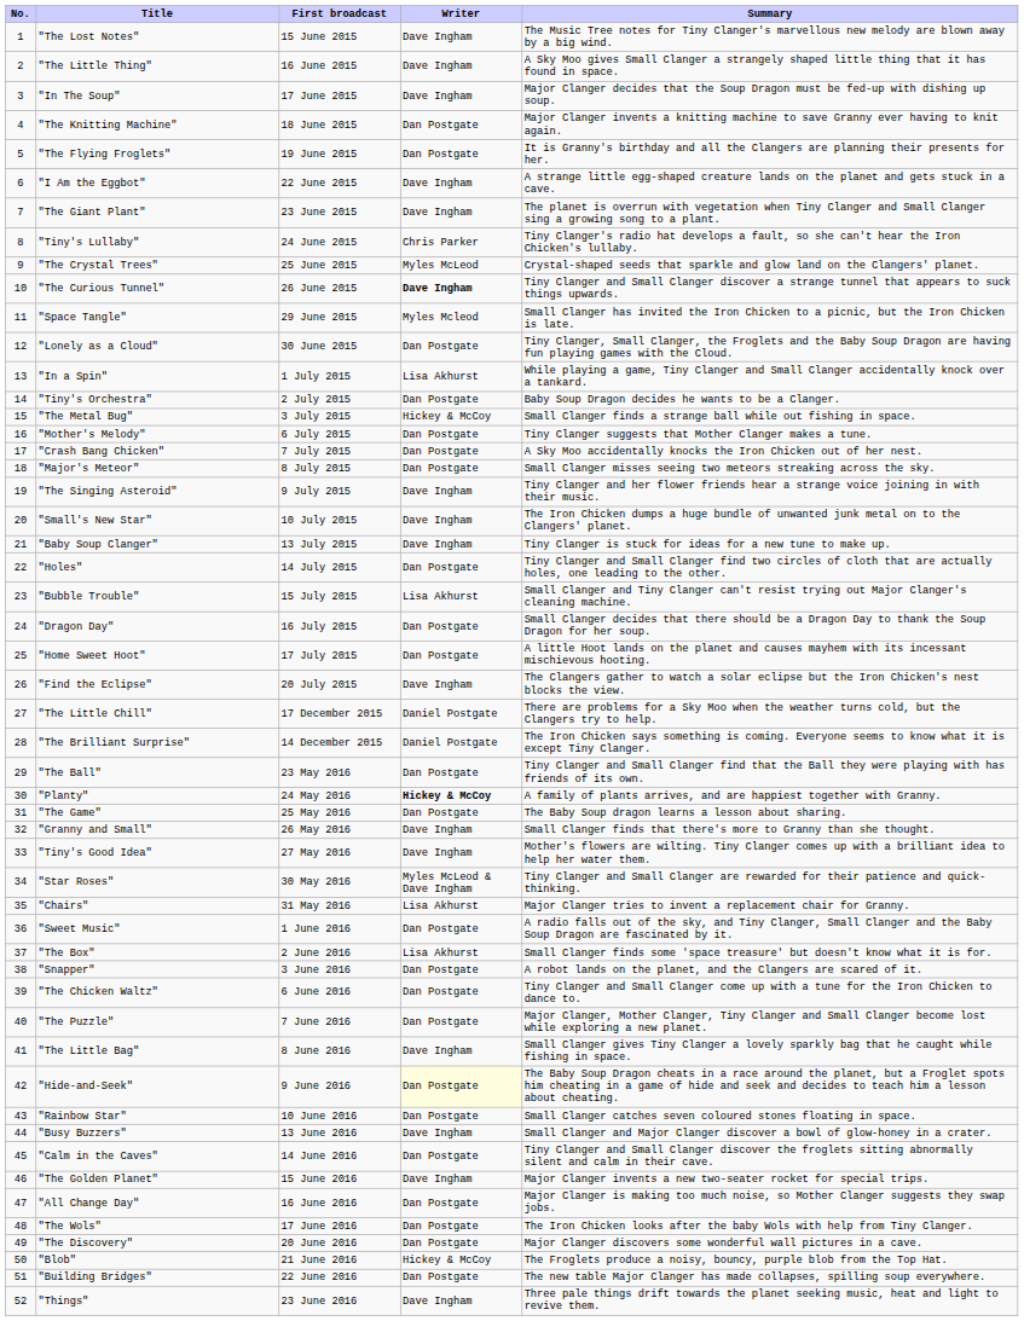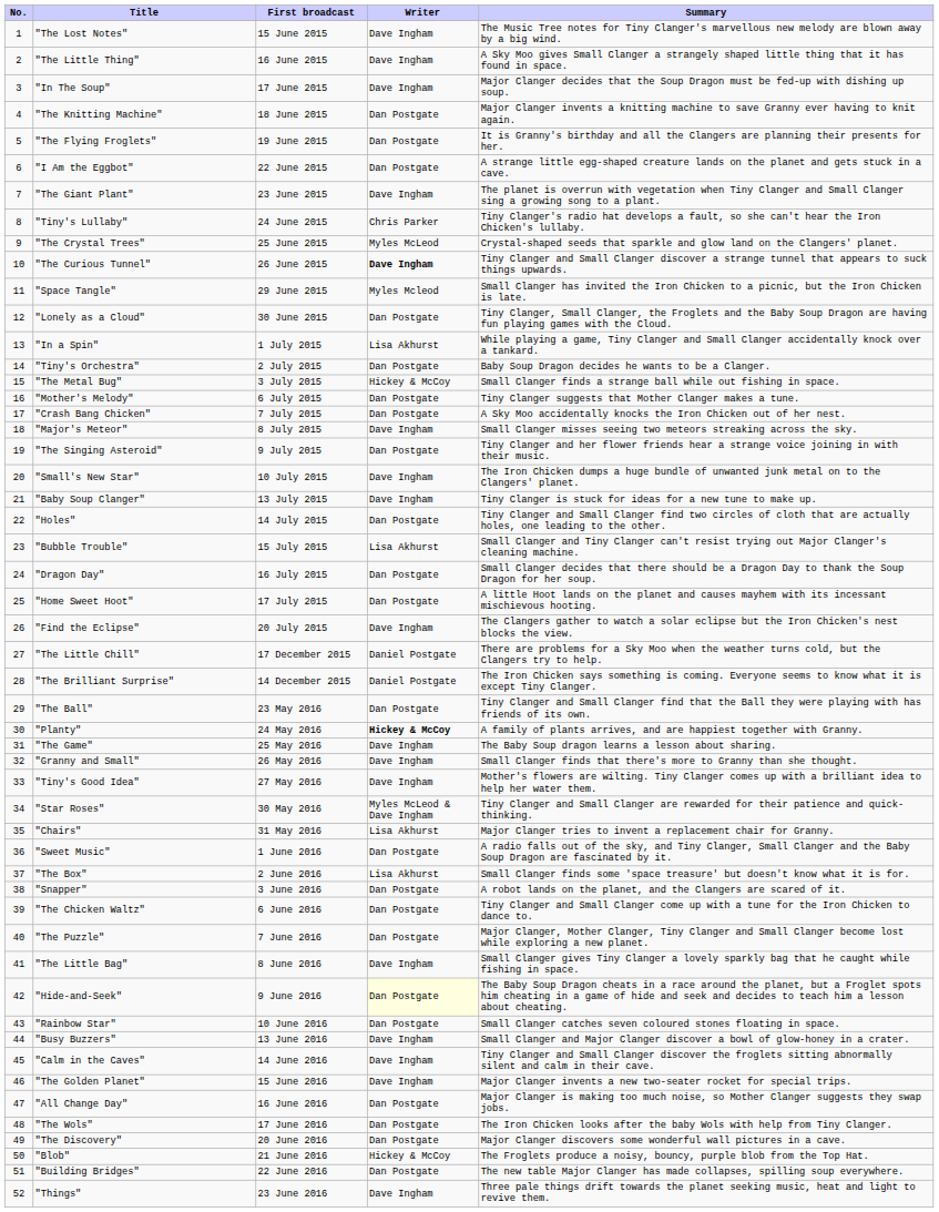"I Am the Eggbot" | Writer: Dave Ingham -> Dan Postgate
"Major's Meteor" | Writer: Dan Postgate -> Dave Ingham
"The Singing Asteroid" | Writer: Dave Ingham -> Dan Postgate
"The Game" | Writer: Dan Postgate -> Dave Ingham
"Calm in the Caves" | Writer: Dan Postgate -> Dave Ingham
